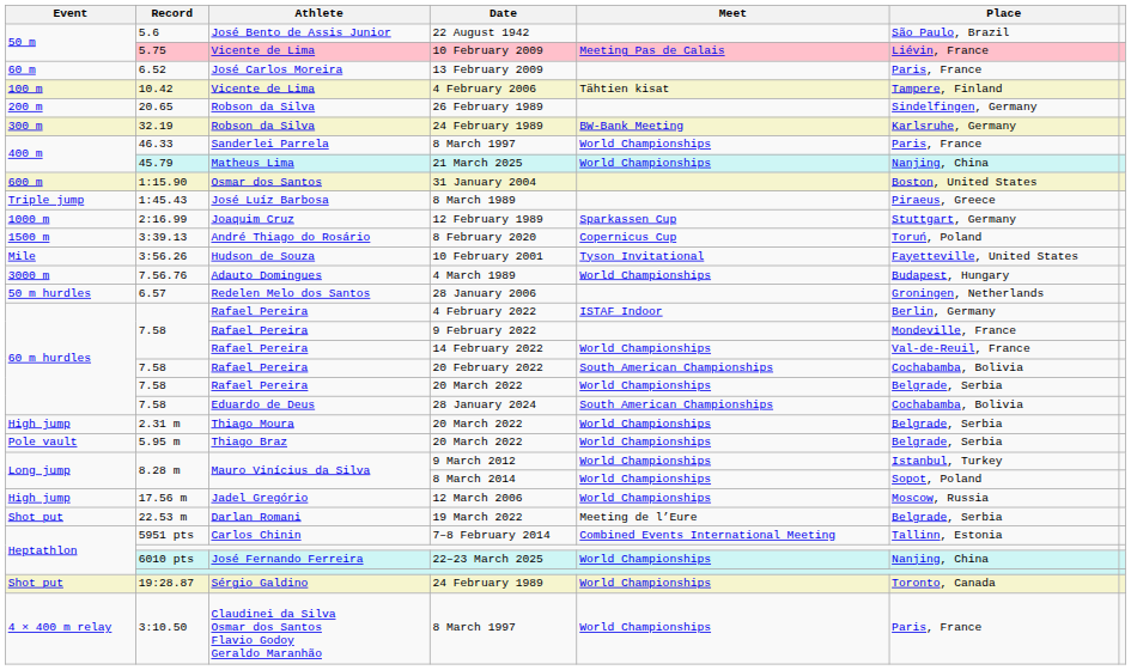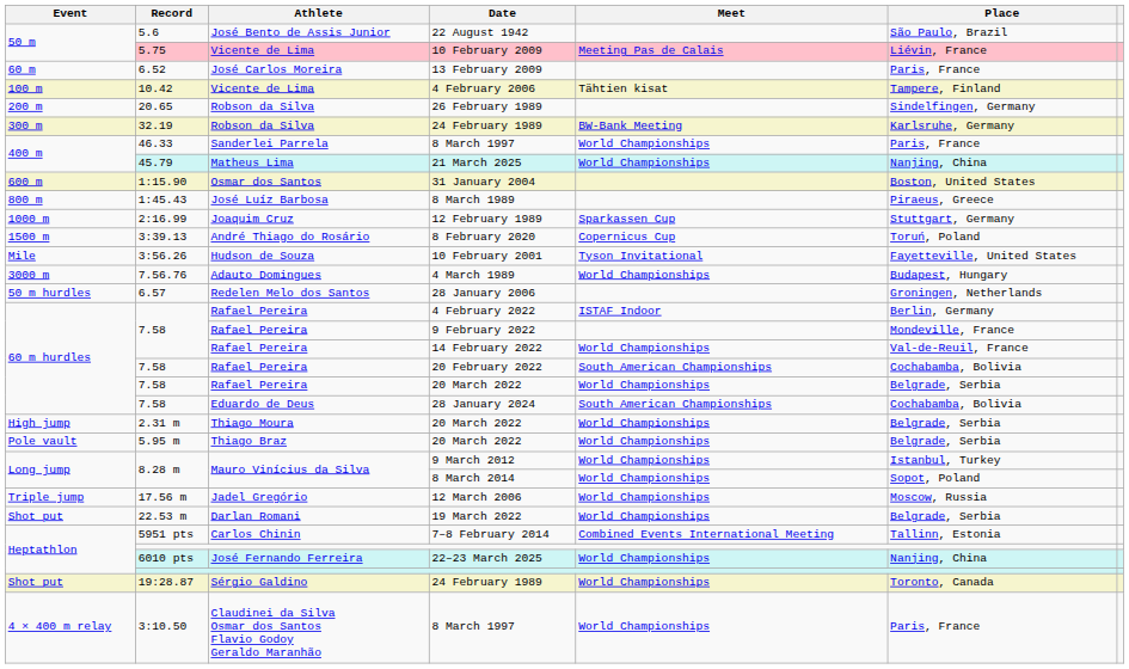8 March 1989 | Event: Triple jump -> 800 m
12 March 2006 | Event: High jump -> Triple jump
19 March 2022 | Meet: Meeting de l’Eure -> World Championships
